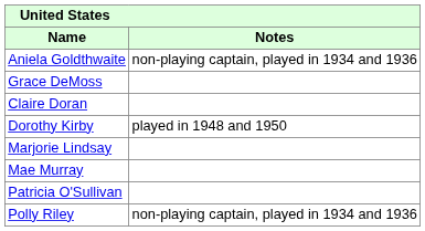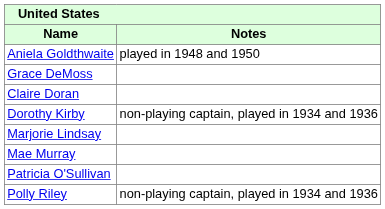Aniela Goldthwaite | Notes: non-playing captain, played in 1934 and 1936 -> played in 1948 and 1950
Dorothy Kirby | Notes: played in 1948 and 1950 -> non-playing captain, played in 1934 and 1936
